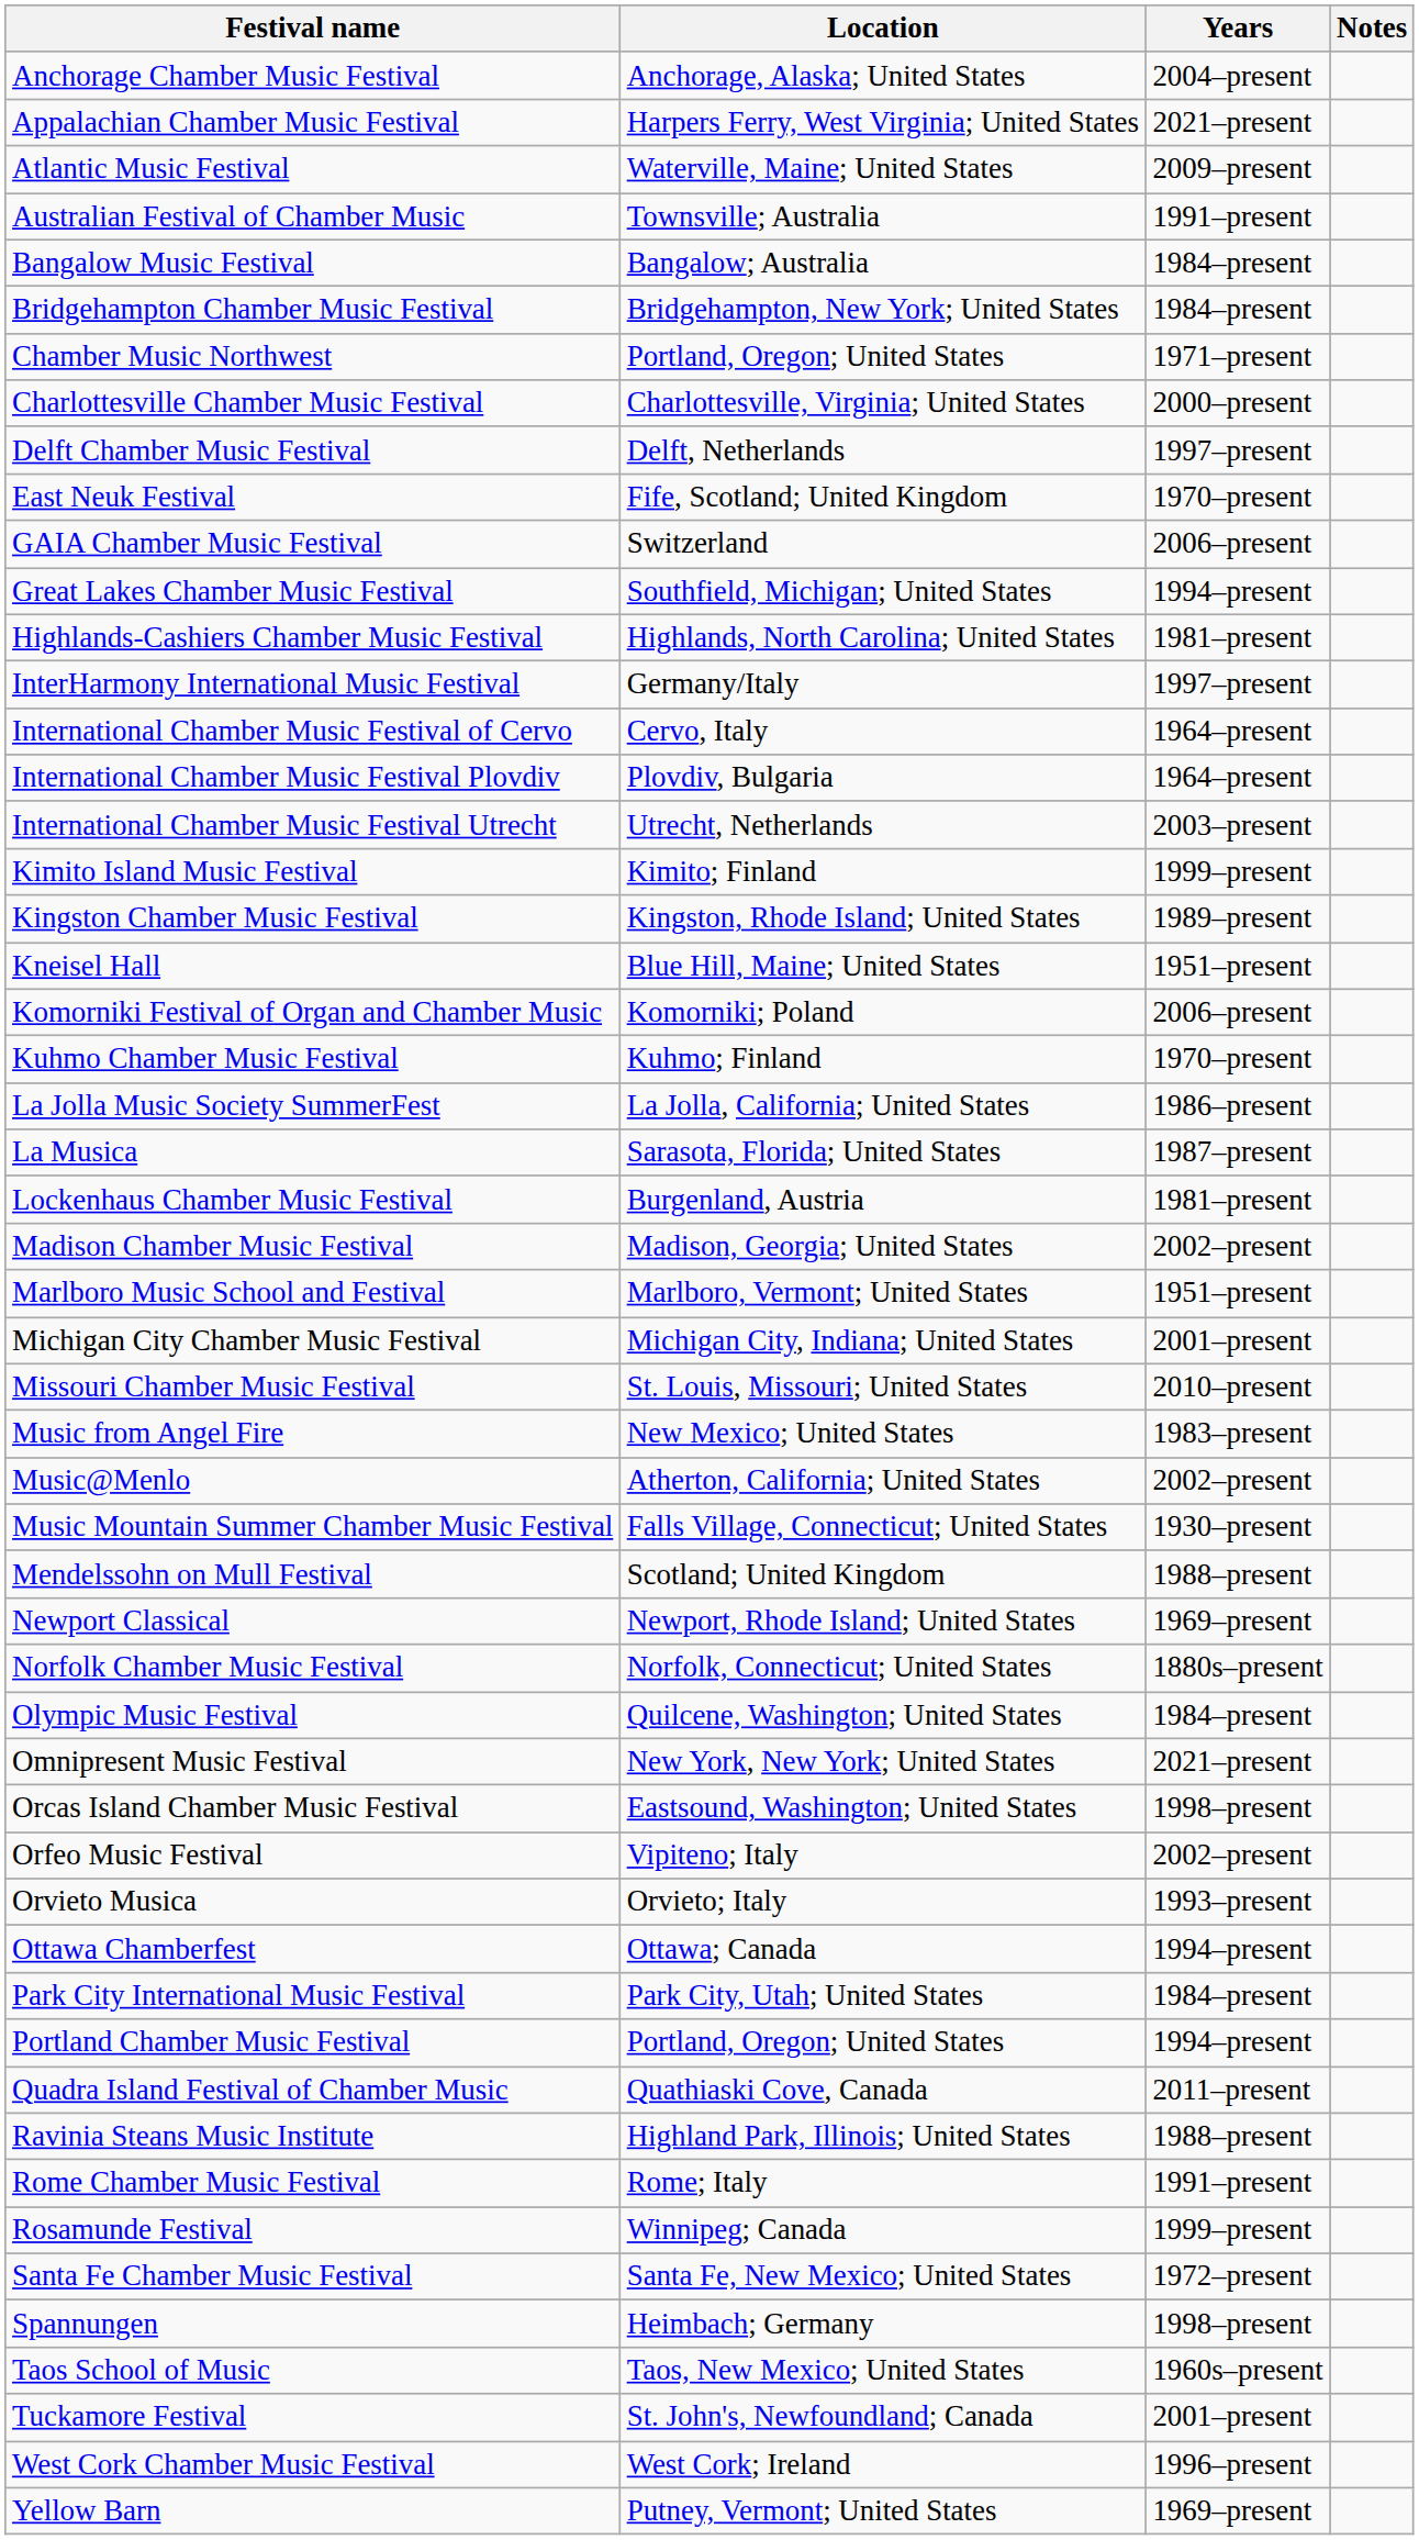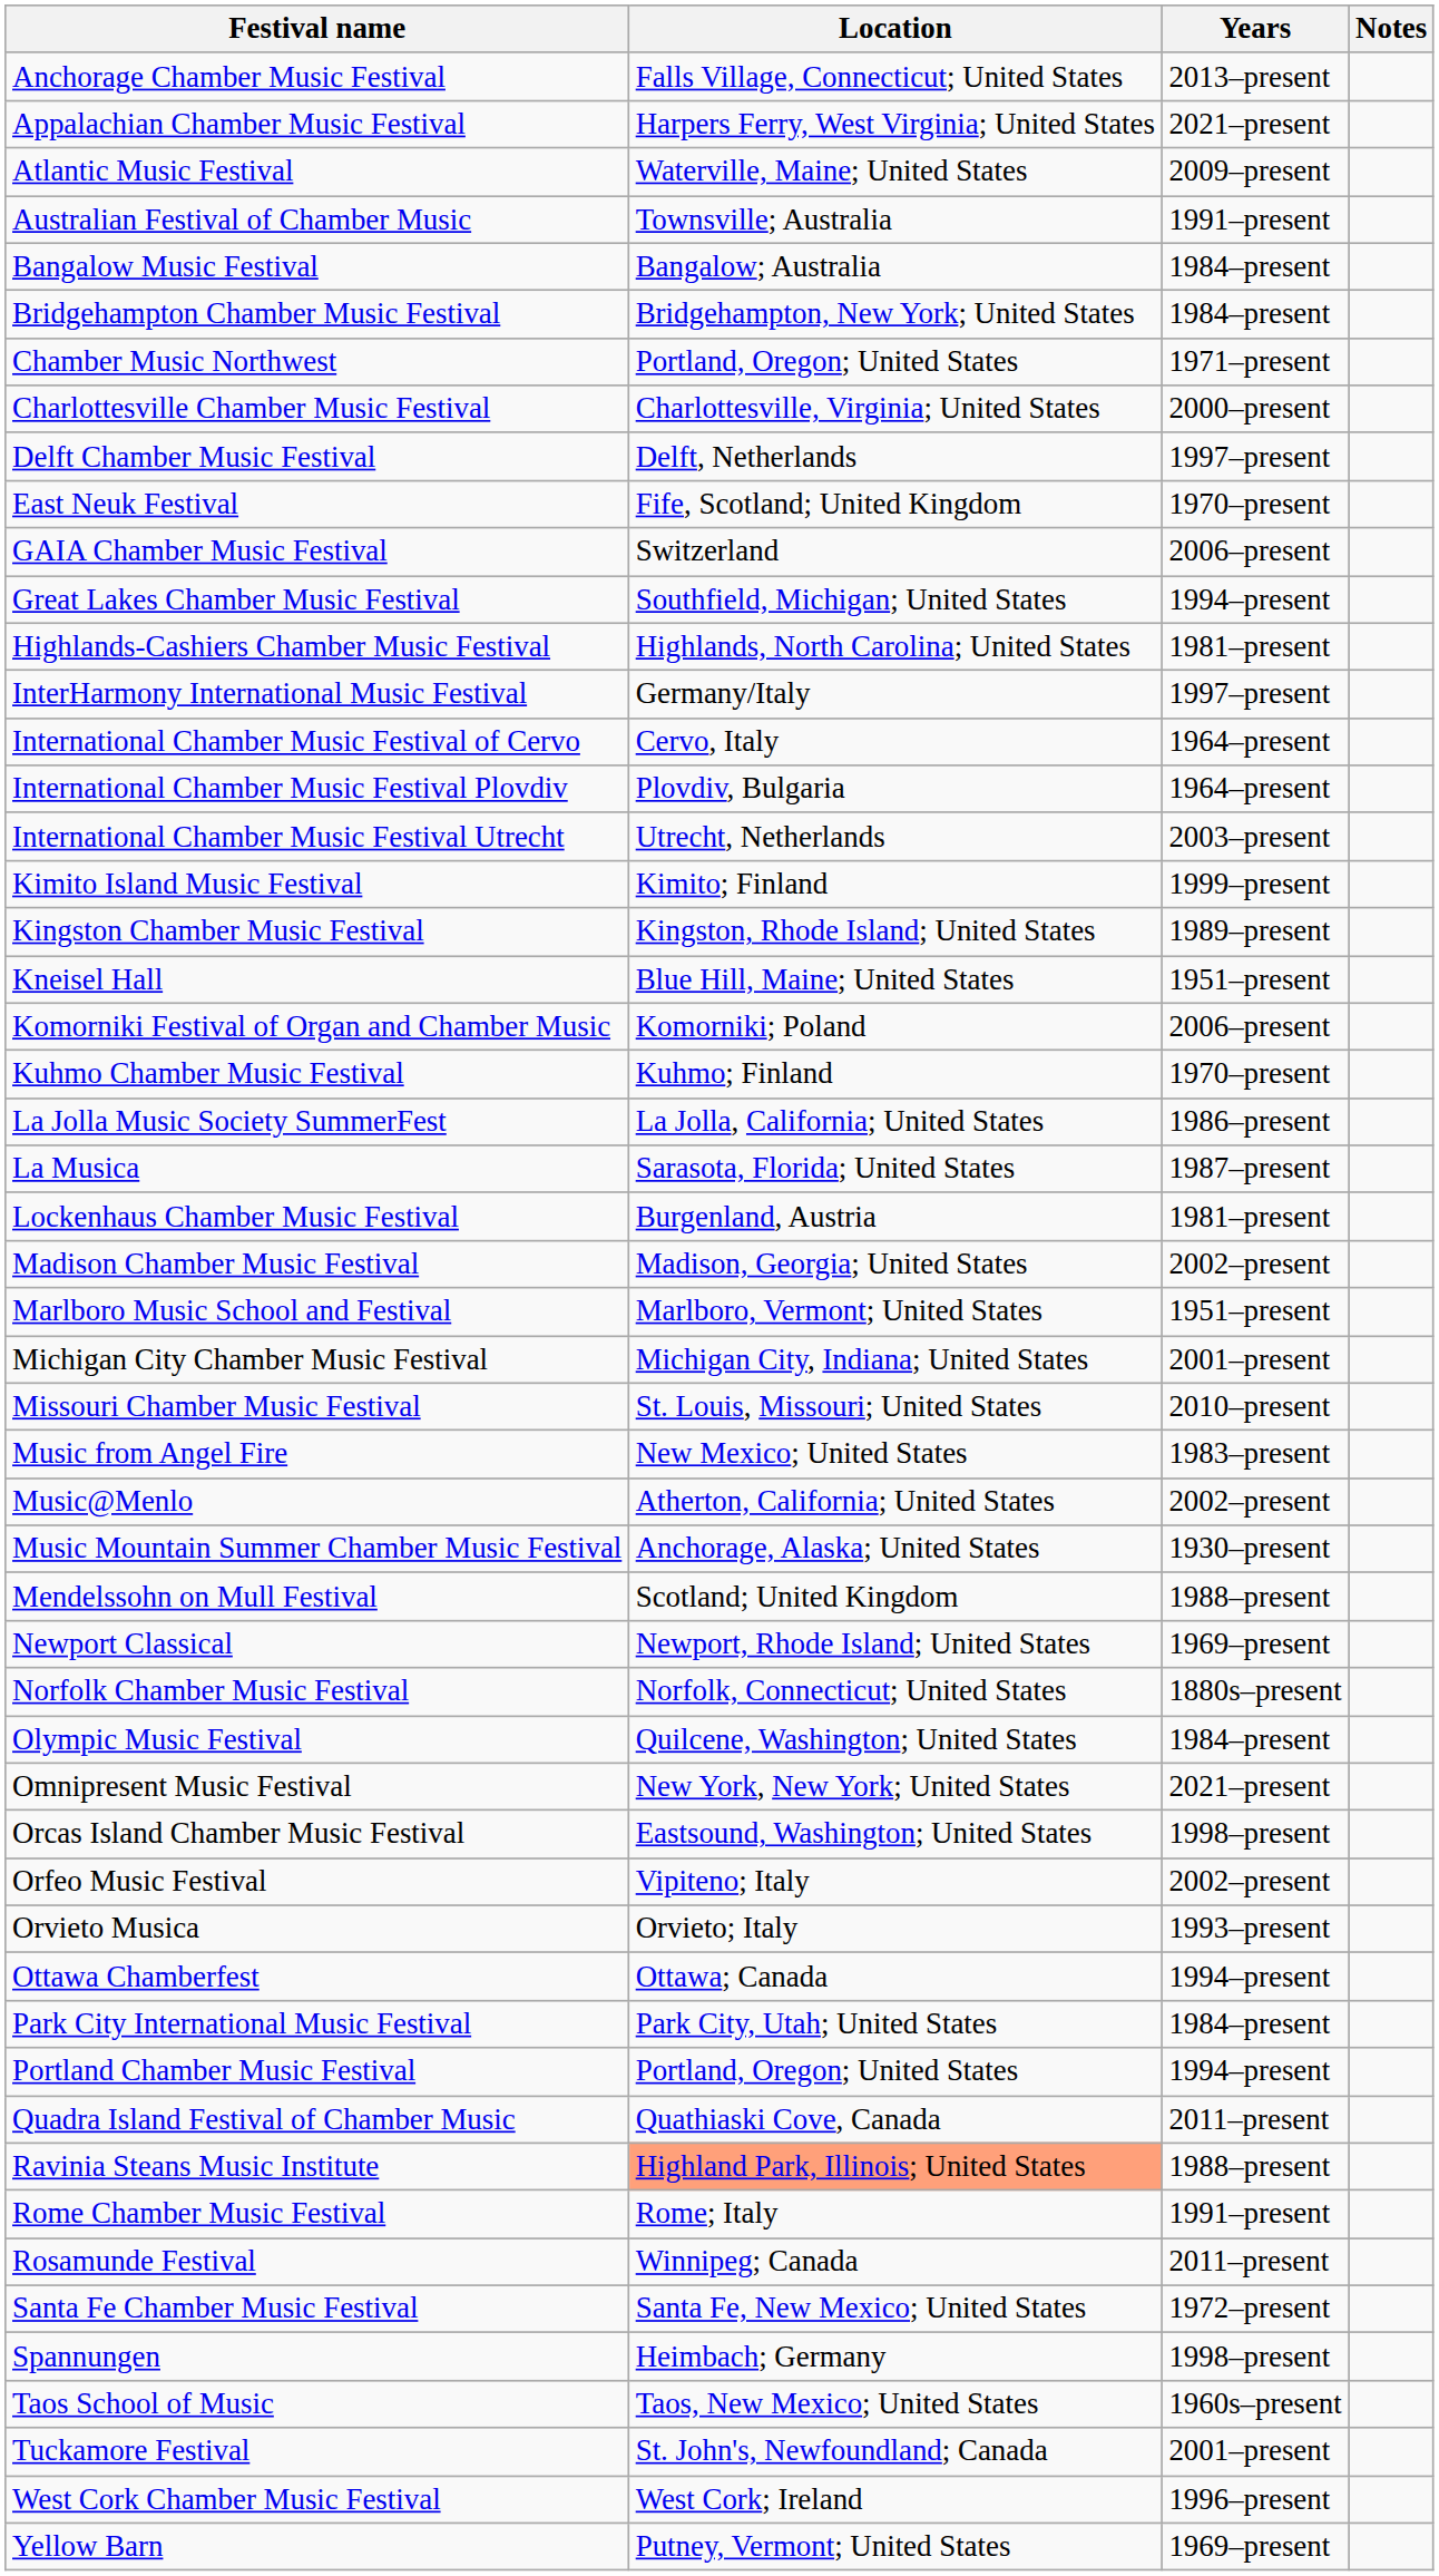Anchorage Chamber Music Festival | Location: Anchorage, Alaska; United States -> Falls Village, Connecticut; United States
Anchorage Chamber Music Festival | Years: 2004–present -> 2013–present
Music Mountain Summer Chamber Music Festival | Location: Falls Village, Connecticut; United States -> Anchorage, Alaska; United States
Ravinia Steans Music Institute | Location: no background -> lightsalmon background
Rosamunde Festival | Years: 1999–present -> 2011–present
